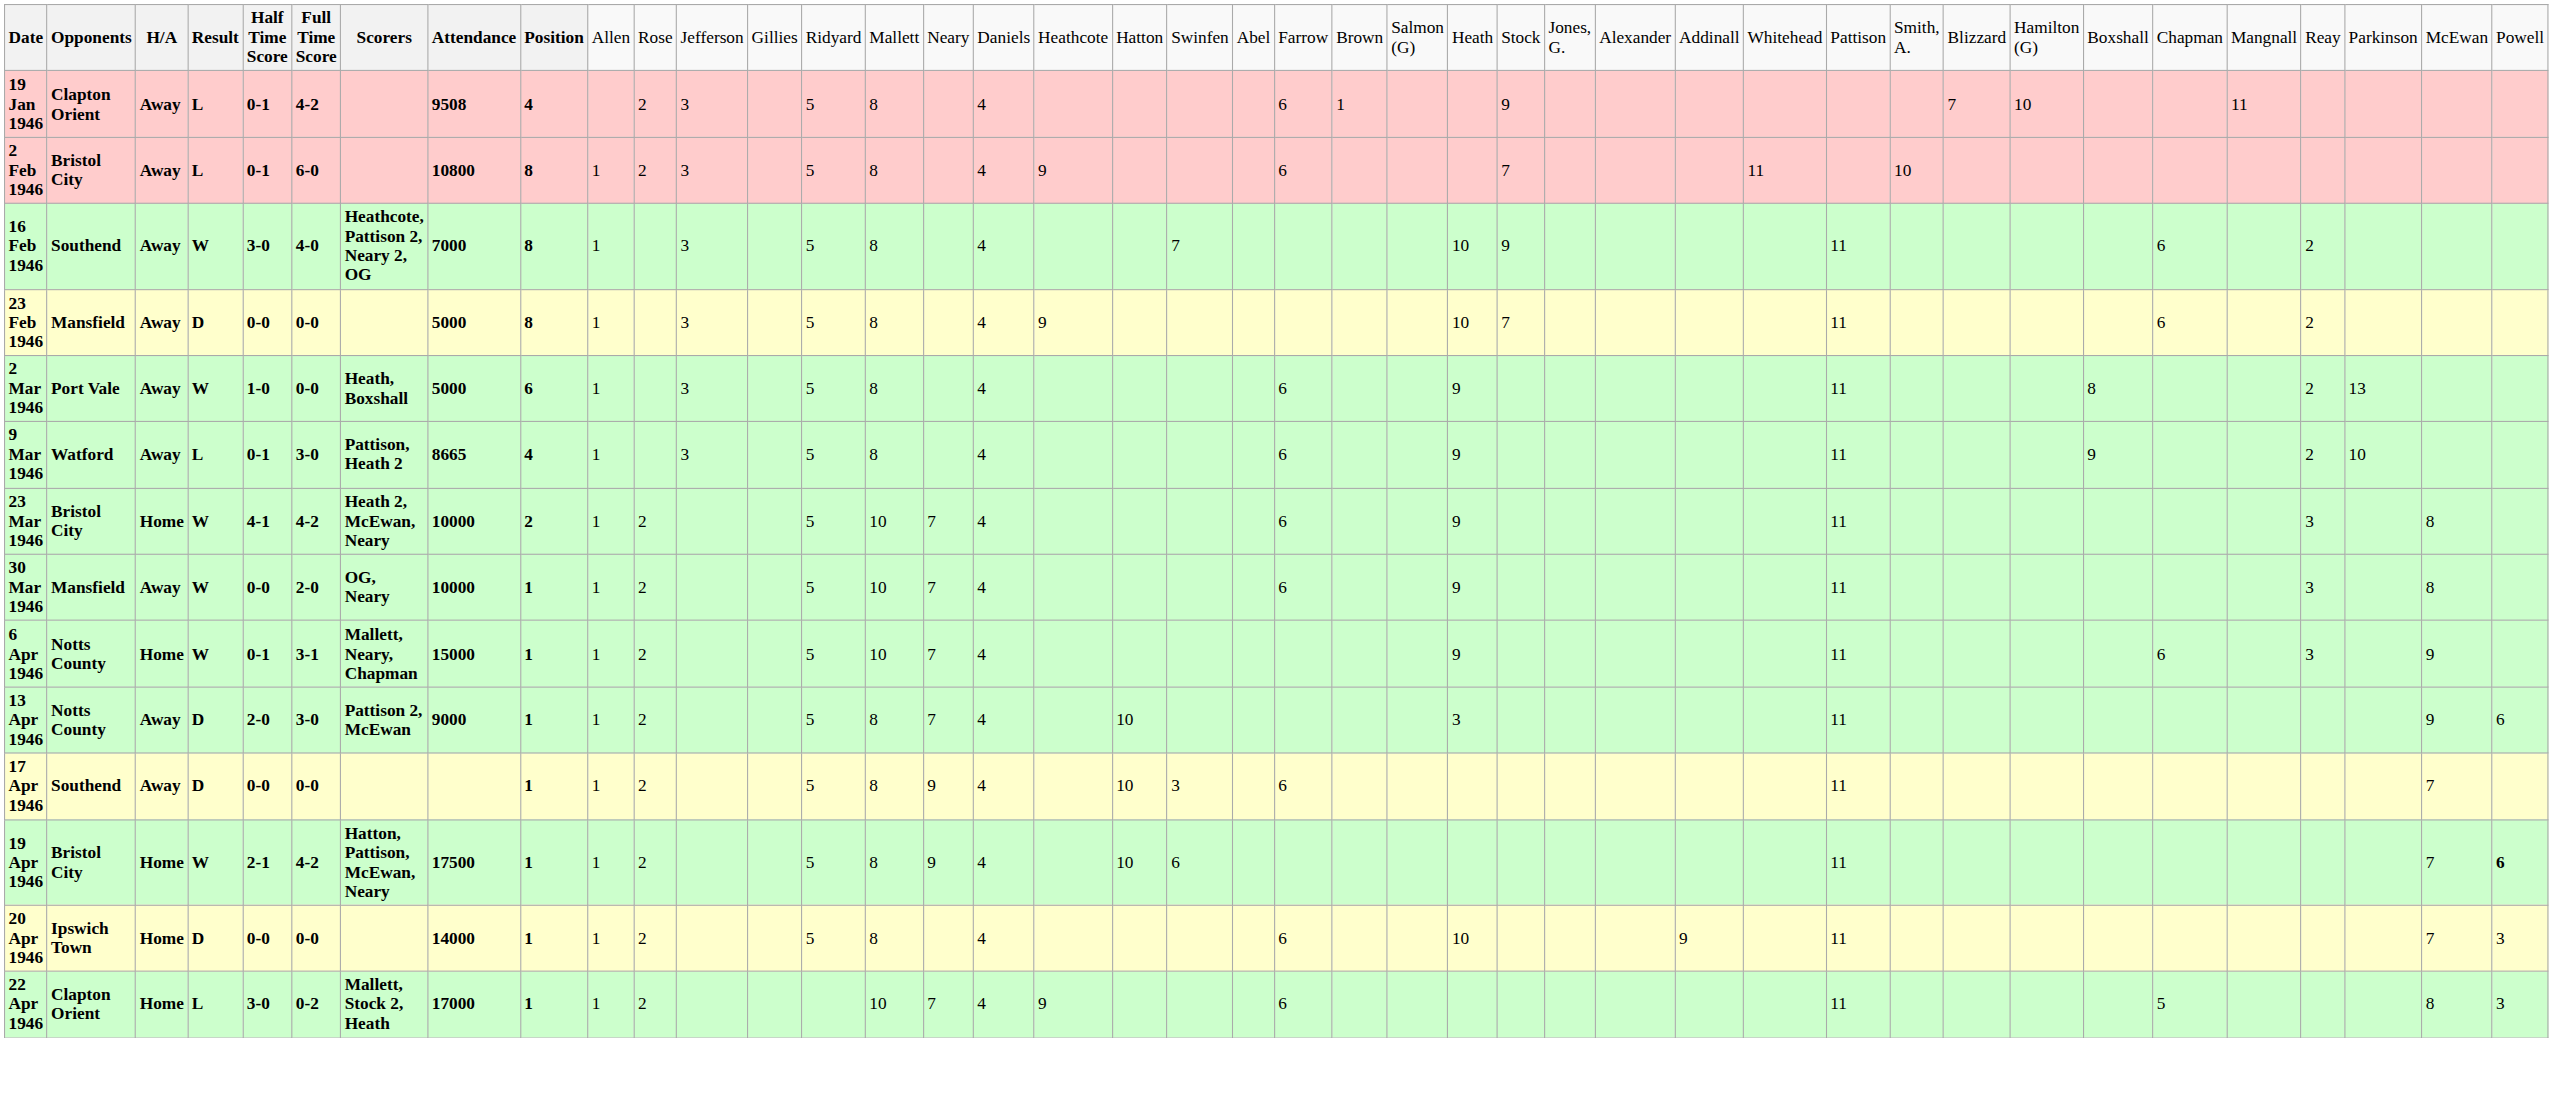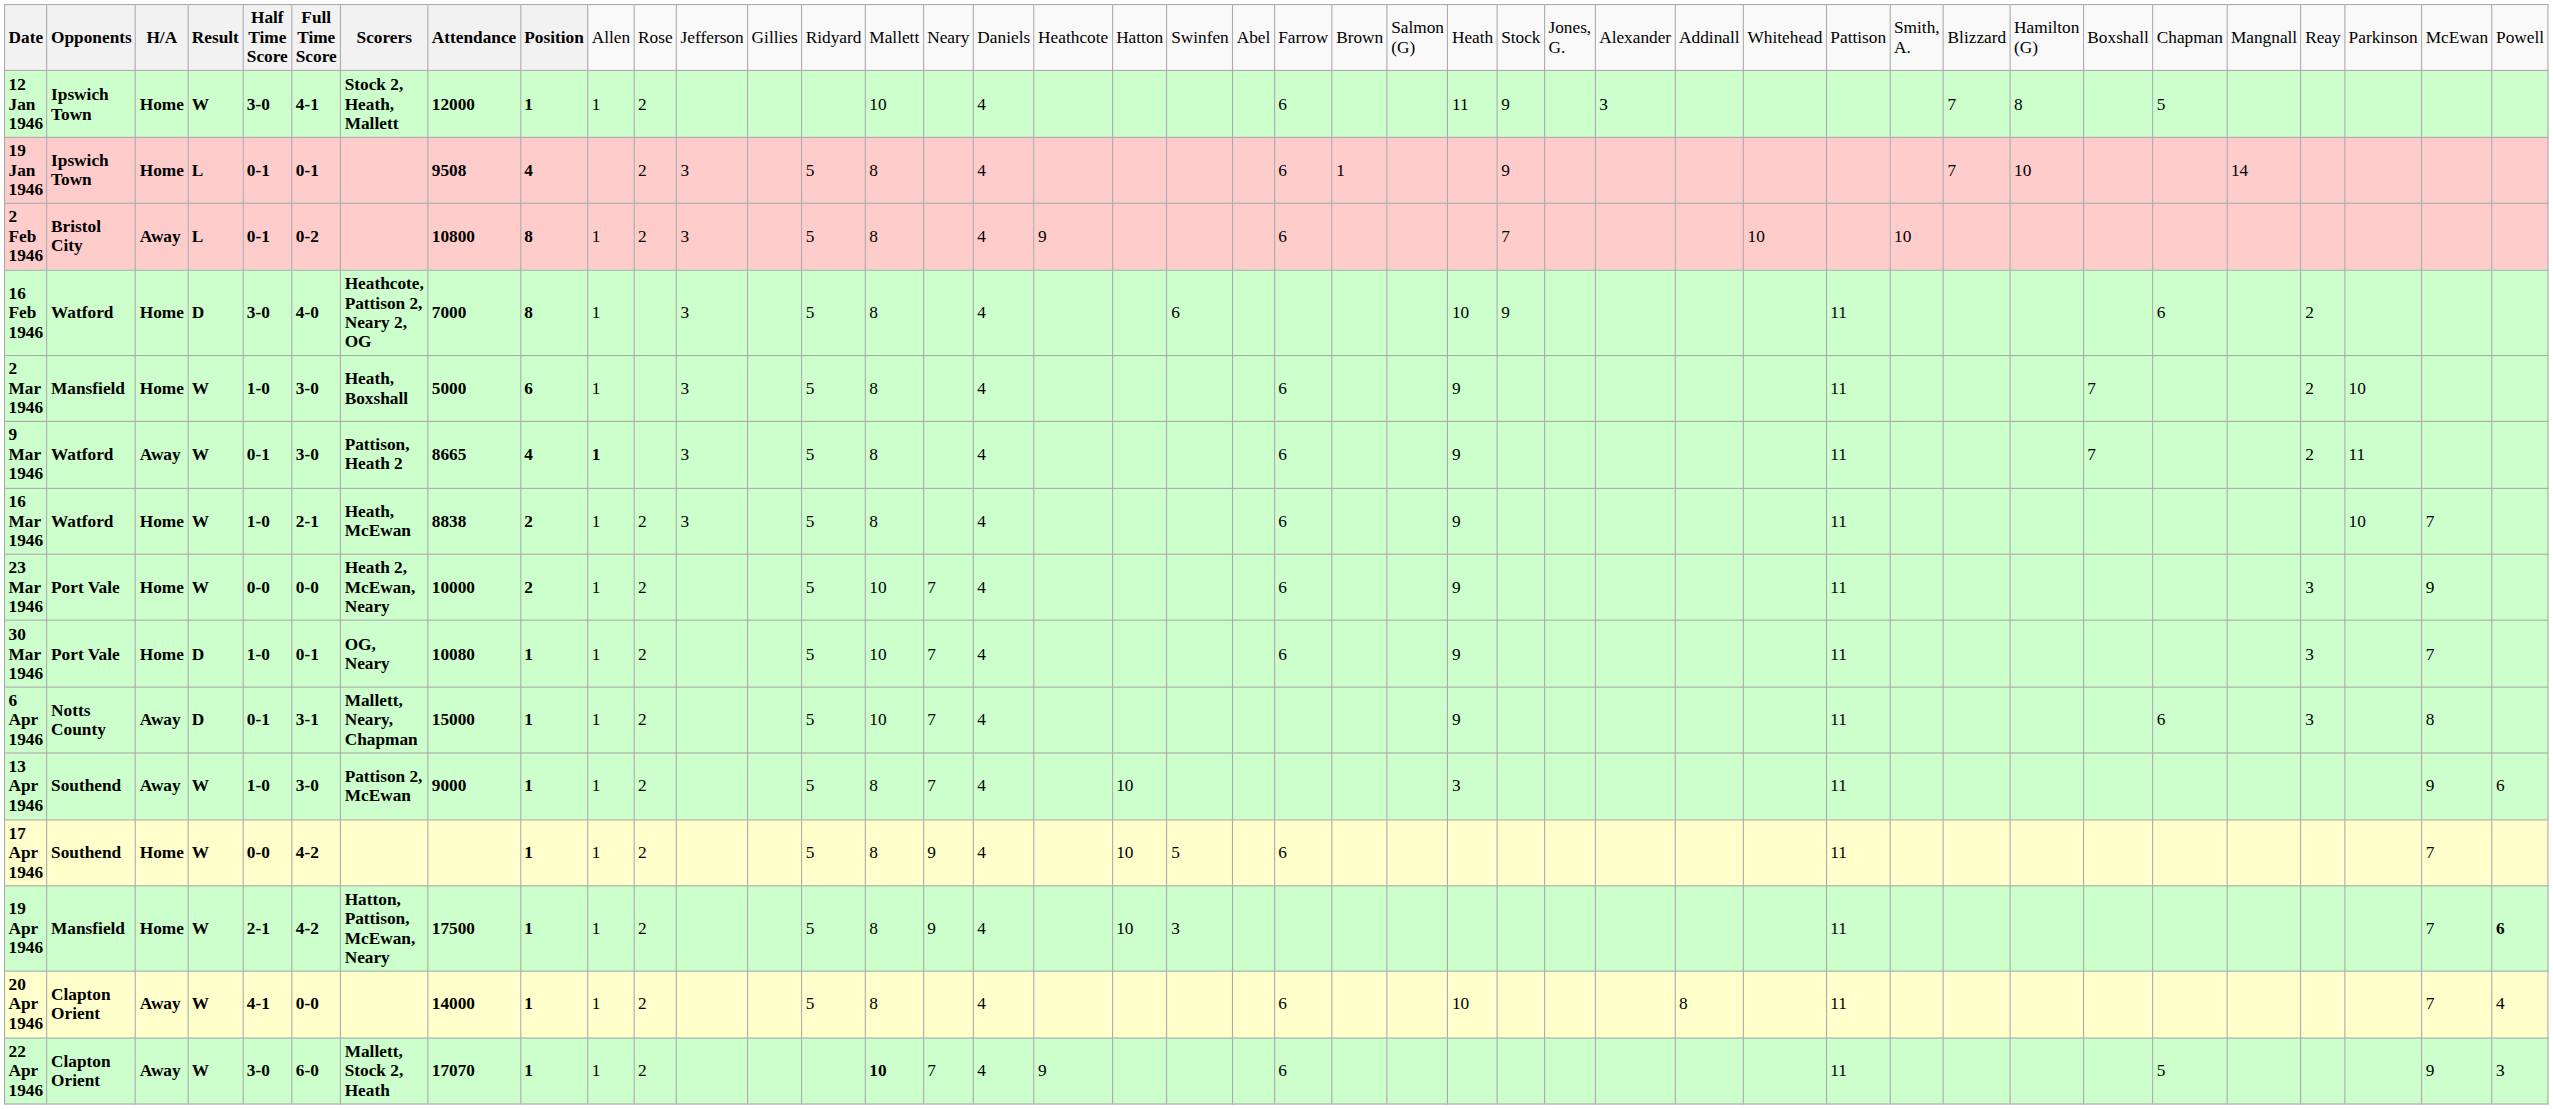+ row: 12 Jan 1946 | Ipswich Town | Home | W | 3-0 | 4-1 | Stock 2, Heath, Mallett | 12000 | 1 | 1 | 2 | 10 | 4 | 6 | 11 | 9 | 3 | 7 | 8 | 5
19 Jan 1946 | column 2: Clapton Orient -> Ipswich Town
19 Jan 1946 | column 3: Away -> Home
19 Jan 1946 | column 6: 4-2 -> 0-1
19 Jan 1946 | column 37: 11 -> 14
2 Feb 1946 | column 6: 6-0 -> 0-2
2 Feb 1946 | column 30: 11 -> 10
16 Feb 1946 | column 2: Southend -> Watford
16 Feb 1946 | column 3: Away -> Home
16 Feb 1946 | column 4: W -> D
16 Feb 1946 | column 20: 7 -> 6
- row: 23 Feb 1946 | Mansfield | Away | D | 0-0 | 0-0 | 5000 | 8 | 1 | 3 | 5 | 8 | 4 | 9 | 10 | 7 | 11 | 6 | 2
2 Mar 1946 | column 2: Port Vale -> Mansfield
2 Mar 1946 | column 3: Away -> Home
2 Mar 1946 | column 6: 0-0 -> 3-0
2 Mar 1946 | column 35: 8 -> 7
2 Mar 1946 | column 39: 13 -> 10
9 Mar 1946 | column 4: L -> W
9 Mar 1946 | column 10: normal -> bold
9 Mar 1946 | column 35: 9 -> 7
9 Mar 1946 | column 39: 10 -> 11
+ row: 16 Mar 1946 | Watford | Home | W | 1-0 | 2-1 | Heath, McEwan | 8838 | 2 | 1 | 2 | 3 | 5 | 8 | 4 | 6 | 9 | 11 | 10 | 7
23 Mar 1946 | column 2: Bristol City -> Port Vale
23 Mar 1946 | column 5: 4-1 -> 0-0
23 Mar 1946 | column 6: 4-2 -> 0-0
23 Mar 1946 | column 40: 8 -> 9
30 Mar 1946 | column 2: Mansfield -> Port Vale
30 Mar 1946 | column 3: Away -> Home
30 Mar 1946 | column 4: W -> D
30 Mar 1946 | column 5: 0-0 -> 1-0
30 Mar 1946 | column 6: 2-0 -> 0-1
30 Mar 1946 | column 8: 10000 -> 10080
30 Mar 1946 | column 40: 8 -> 7
6 Apr 1946 | column 3: Home -> Away
6 Apr 1946 | column 4: W -> D
6 Apr 1946 | column 40: 9 -> 8
13 Apr 1946 | column 2: Notts County -> Southend
13 Apr 1946 | column 4: D -> W
13 Apr 1946 | column 5: 2-0 -> 1-0
17 Apr 1946 | column 3: Away -> Home
17 Apr 1946 | column 4: D -> W
17 Apr 1946 | column 6: 0-0 -> 4-2
17 Apr 1946 | column 20: 3 -> 5
19 Apr 1946 | column 2: Bristol City -> Mansfield
19 Apr 1946 | column 20: 6 -> 3
20 Apr 1946 | column 2: Ipswich Town -> Clapton Orient
20 Apr 1946 | column 3: Home -> Away
20 Apr 1946 | column 4: D -> W
20 Apr 1946 | column 5: 0-0 -> 4-1
20 Apr 1946 | column 29: 9 -> 8
20 Apr 1946 | column 41: 3 -> 4
22 Apr 1946 | column 3: Home -> Away
22 Apr 1946 | column 4: L -> W
22 Apr 1946 | column 6: 0-2 -> 6-0
22 Apr 1946 | column 8: 17000 -> 17070
22 Apr 1946 | column 15: normal -> bold
22 Apr 1946 | column 40: 8 -> 9
